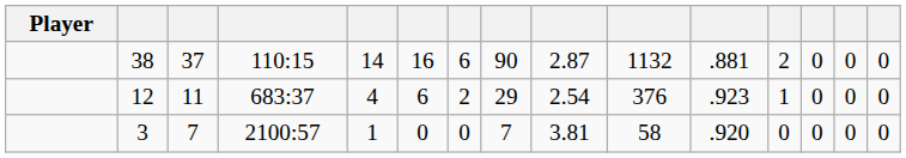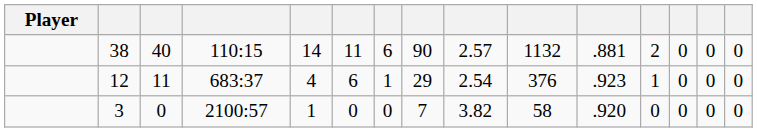38 | column 3: 37 -> 40
38 | column 6: 16 -> 11
38 | column 9: 2.87 -> 2.57
12 | column 7: 2 -> 1
3 | column 3: 7 -> 0
3 | column 9: 3.81 -> 3.82
